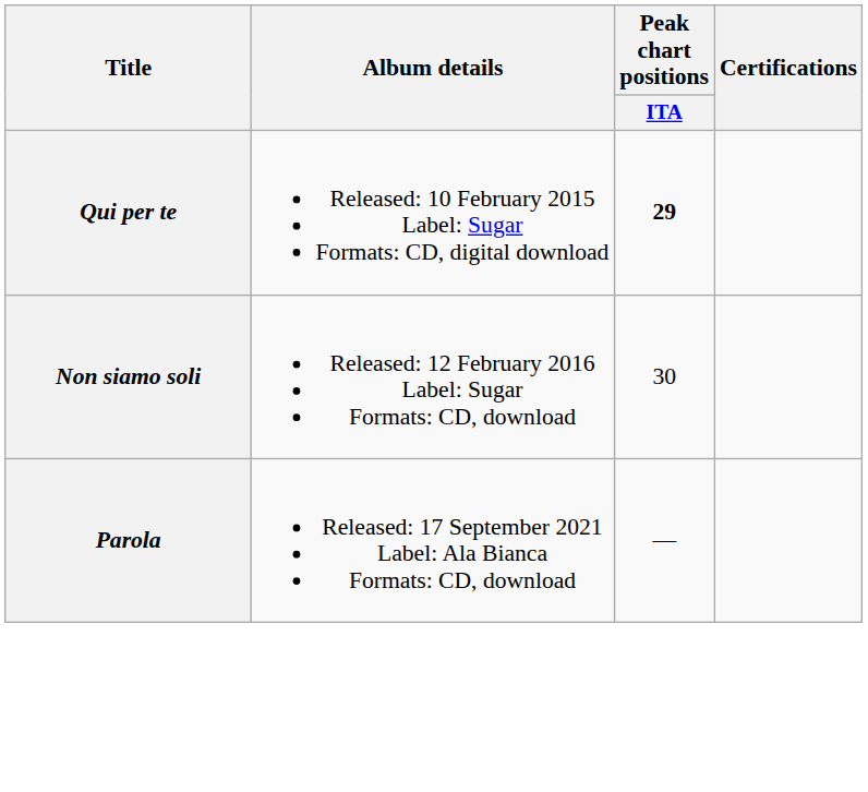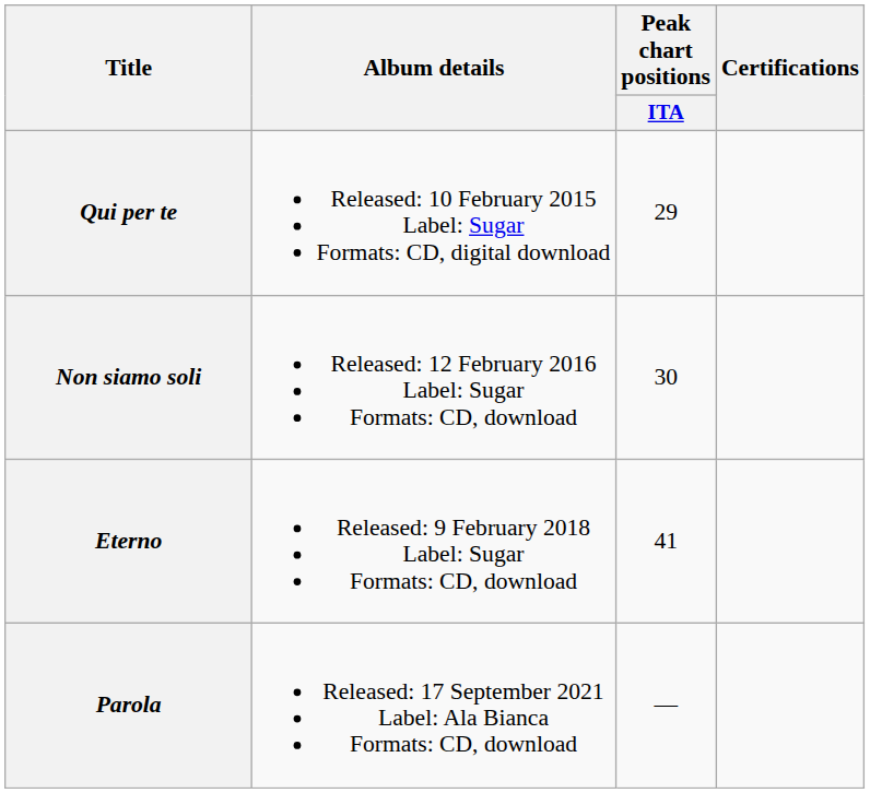Qui per te | Peak chart positions / ITA: bold -> normal
+ row: Eterno | Released: 9 February 2018 Label: Sugar Formats: CD, download | 41
